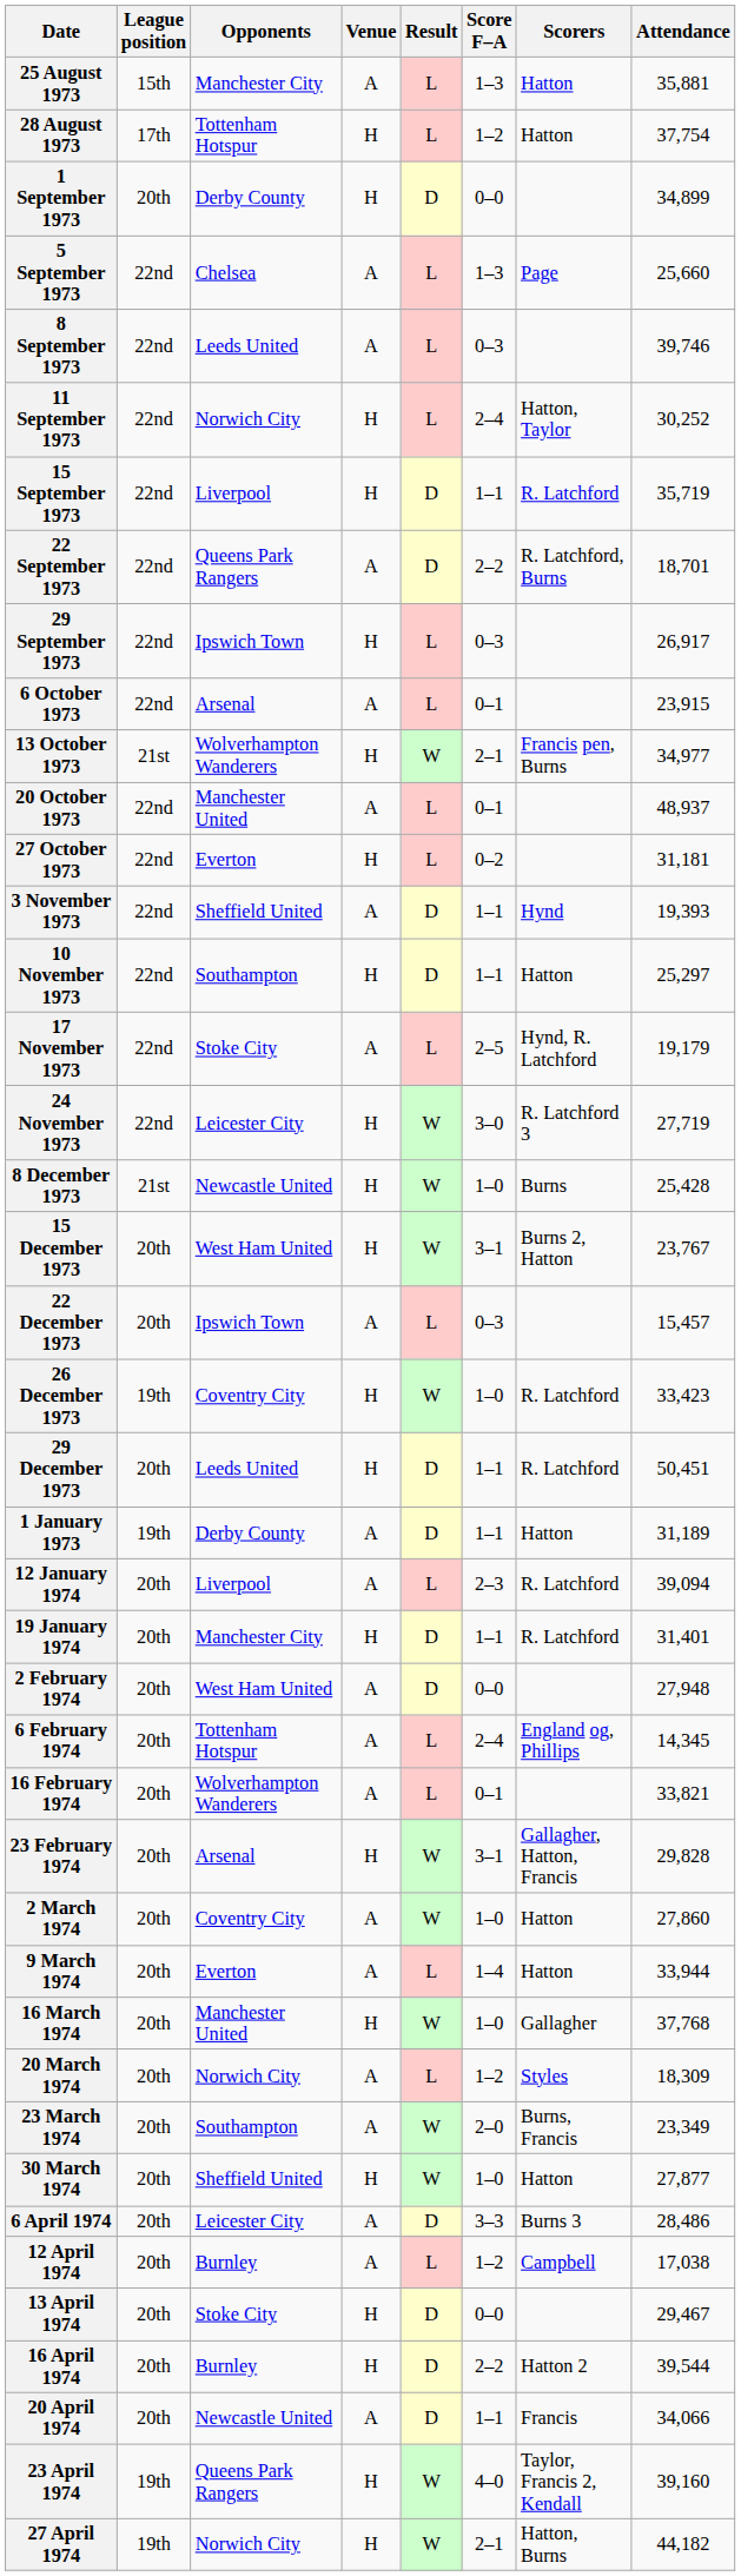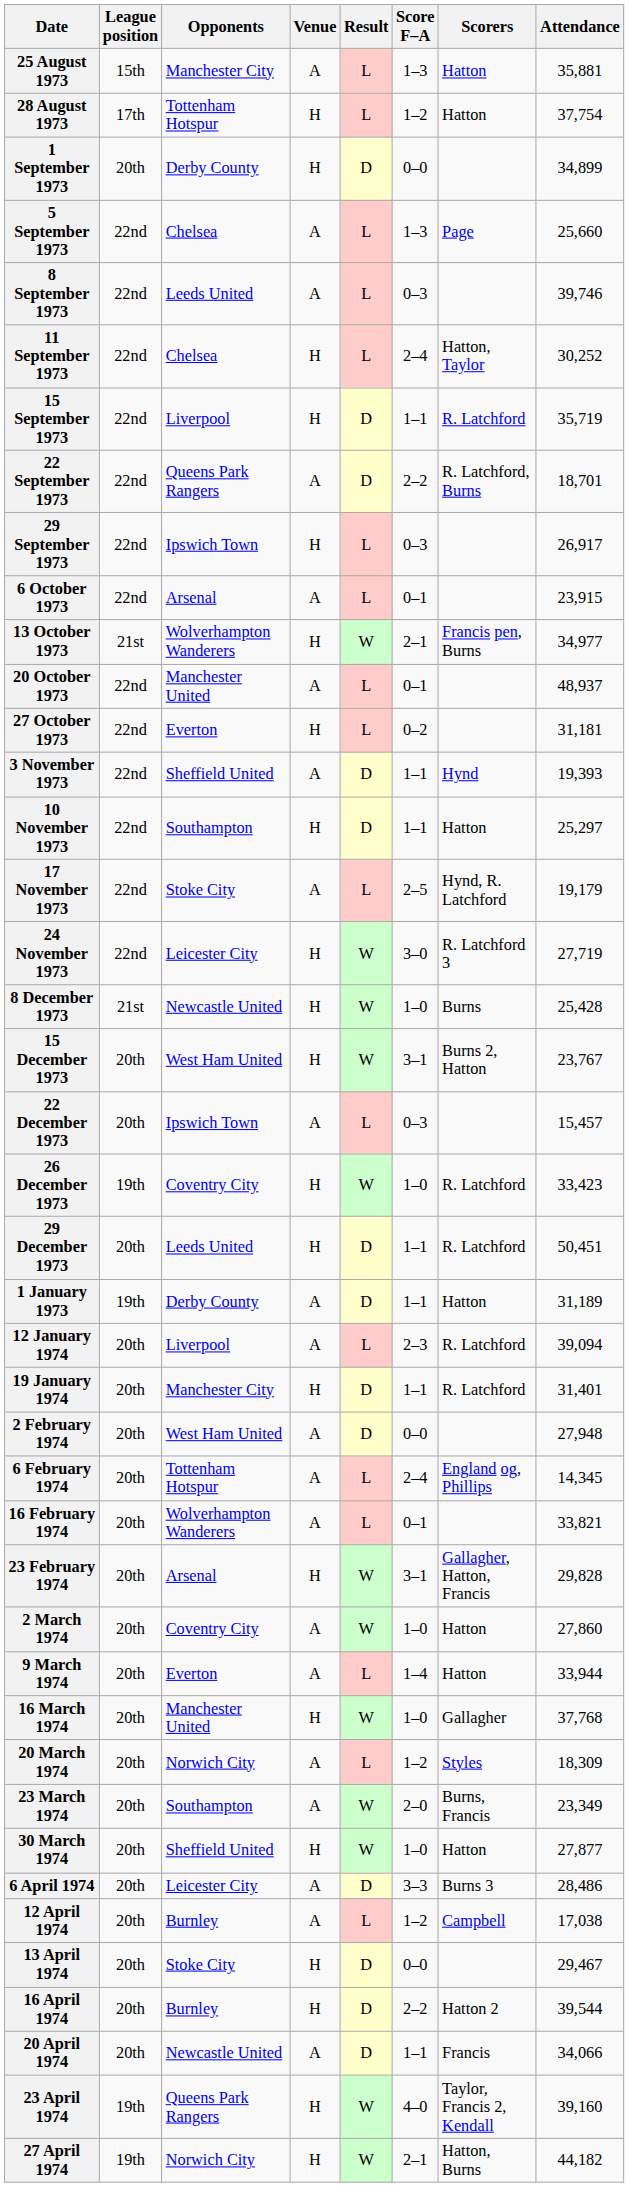11 September 1973 | Opponents: Norwich City -> Chelsea
